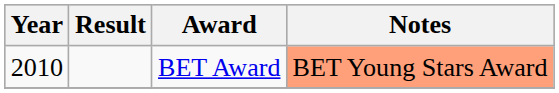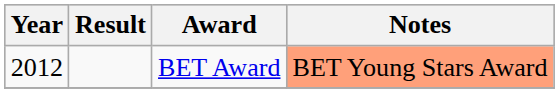BET Award | Year: 2010 -> 2012
